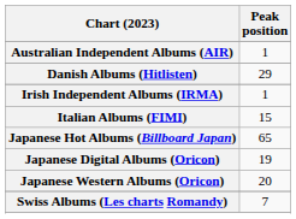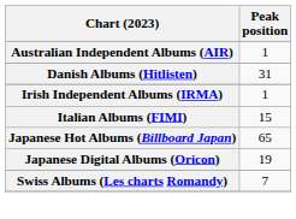Danish Albums (Hitlisten) | Peak position: 29 -> 31
- row: Japanese Western Albums (Oricon) | 20
